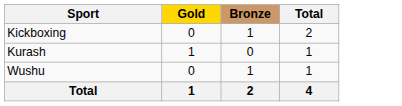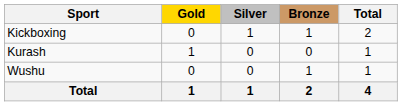+ column: Silver | 1 | 0 | 0 | 1
